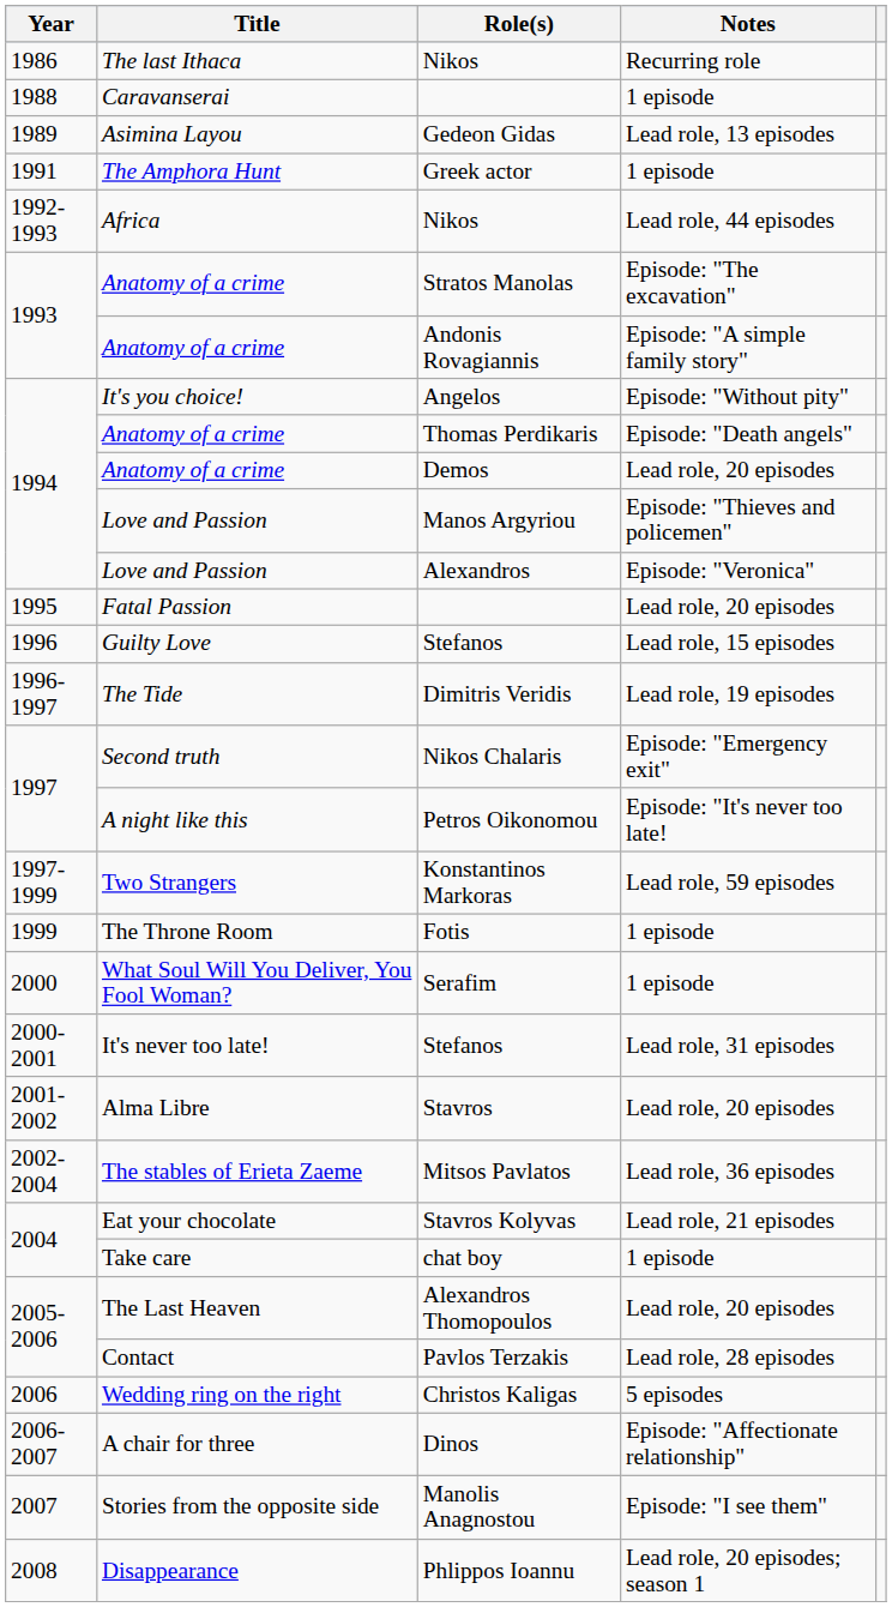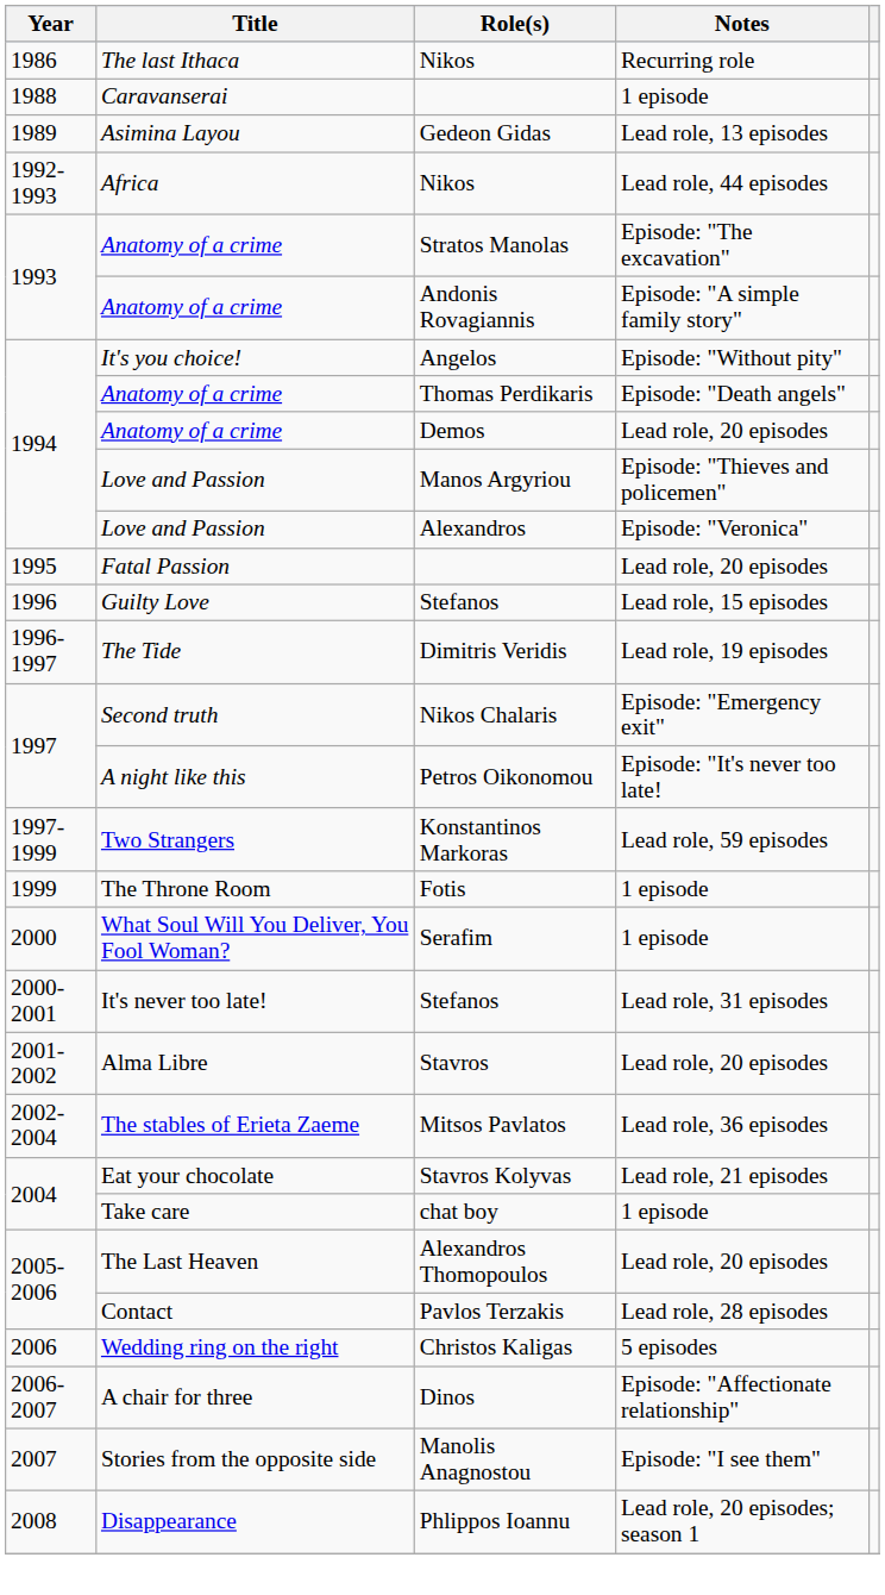- row: 1991 | The Amphora Hunt | Greek actor | 1 episode
